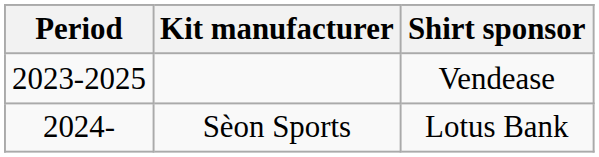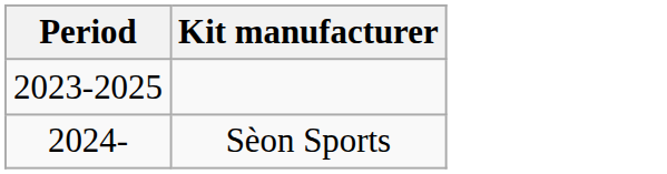- column: Shirt sponsor | Vendease | Lotus Bank
